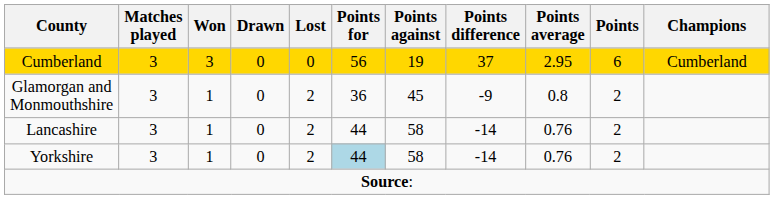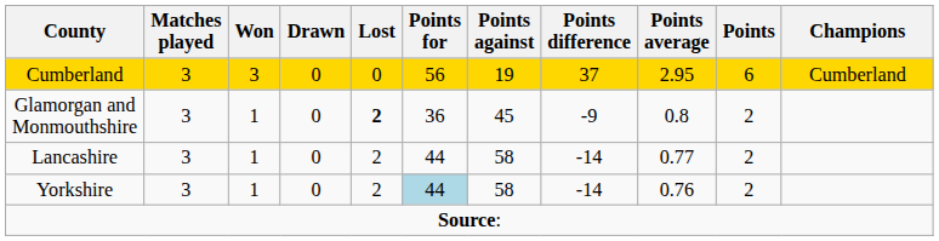Glamorgan and Monmouthshire | Lost: normal -> bold
Lancashire | Points average: 0.76 -> 0.77
